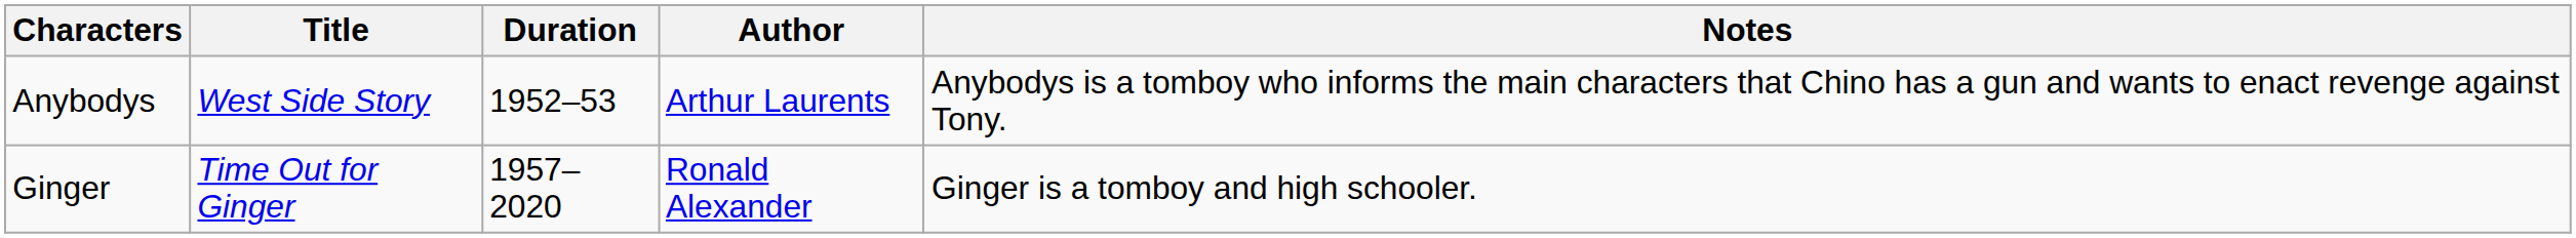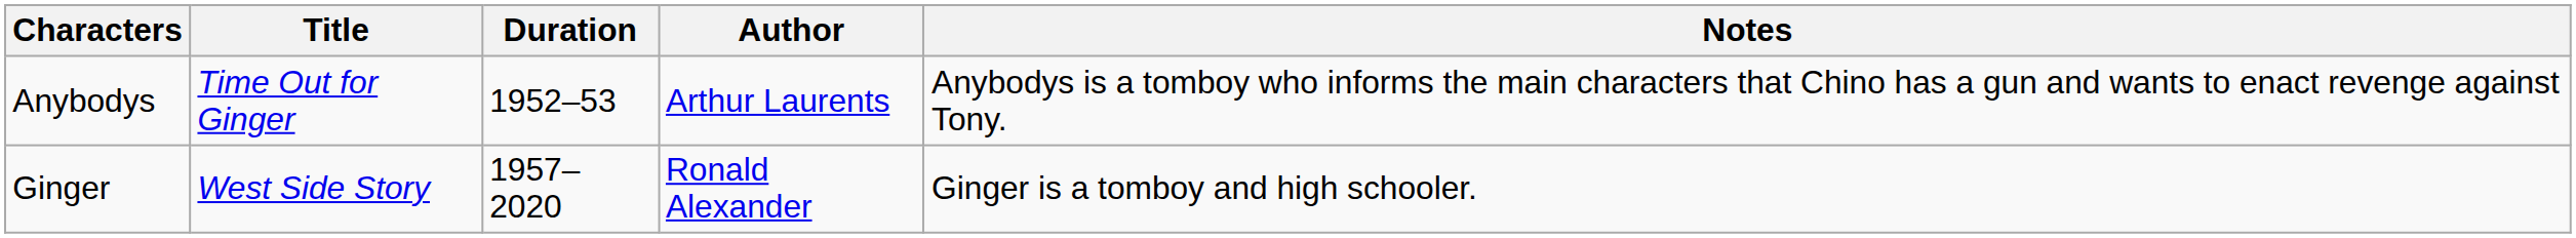Anybodys | Title: West Side Story -> Time Out for Ginger
Ginger | Title: Time Out for Ginger -> West Side Story
